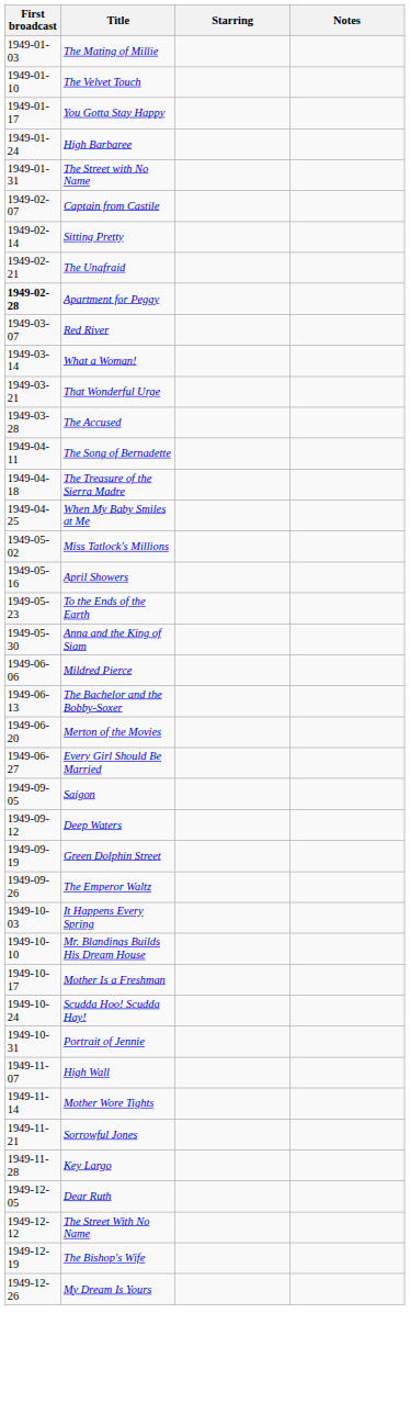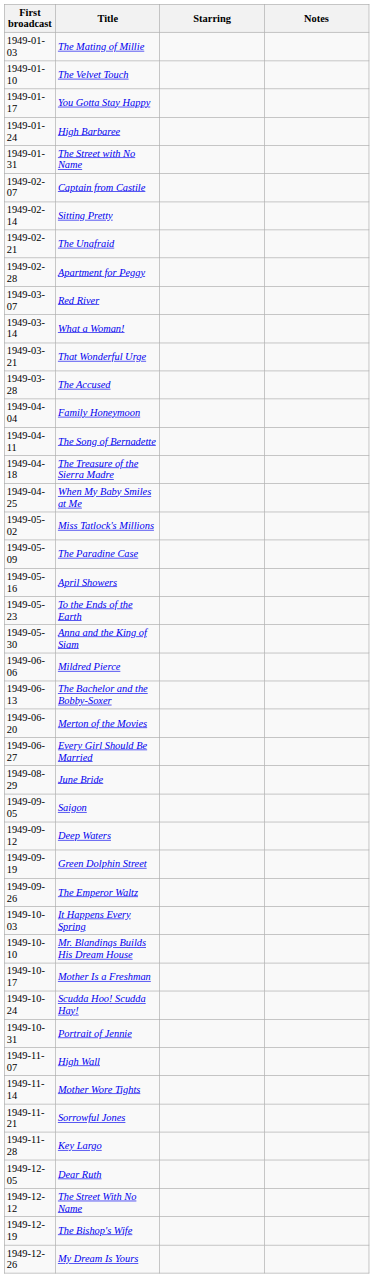Apartment for Peggy | First broadcast: bold -> normal
+ row: 1949-04-04 | Family Honeymoon
+ row: 1949-05-09 | The Paradine Case
+ row: 1949-08-29 | June Bride
